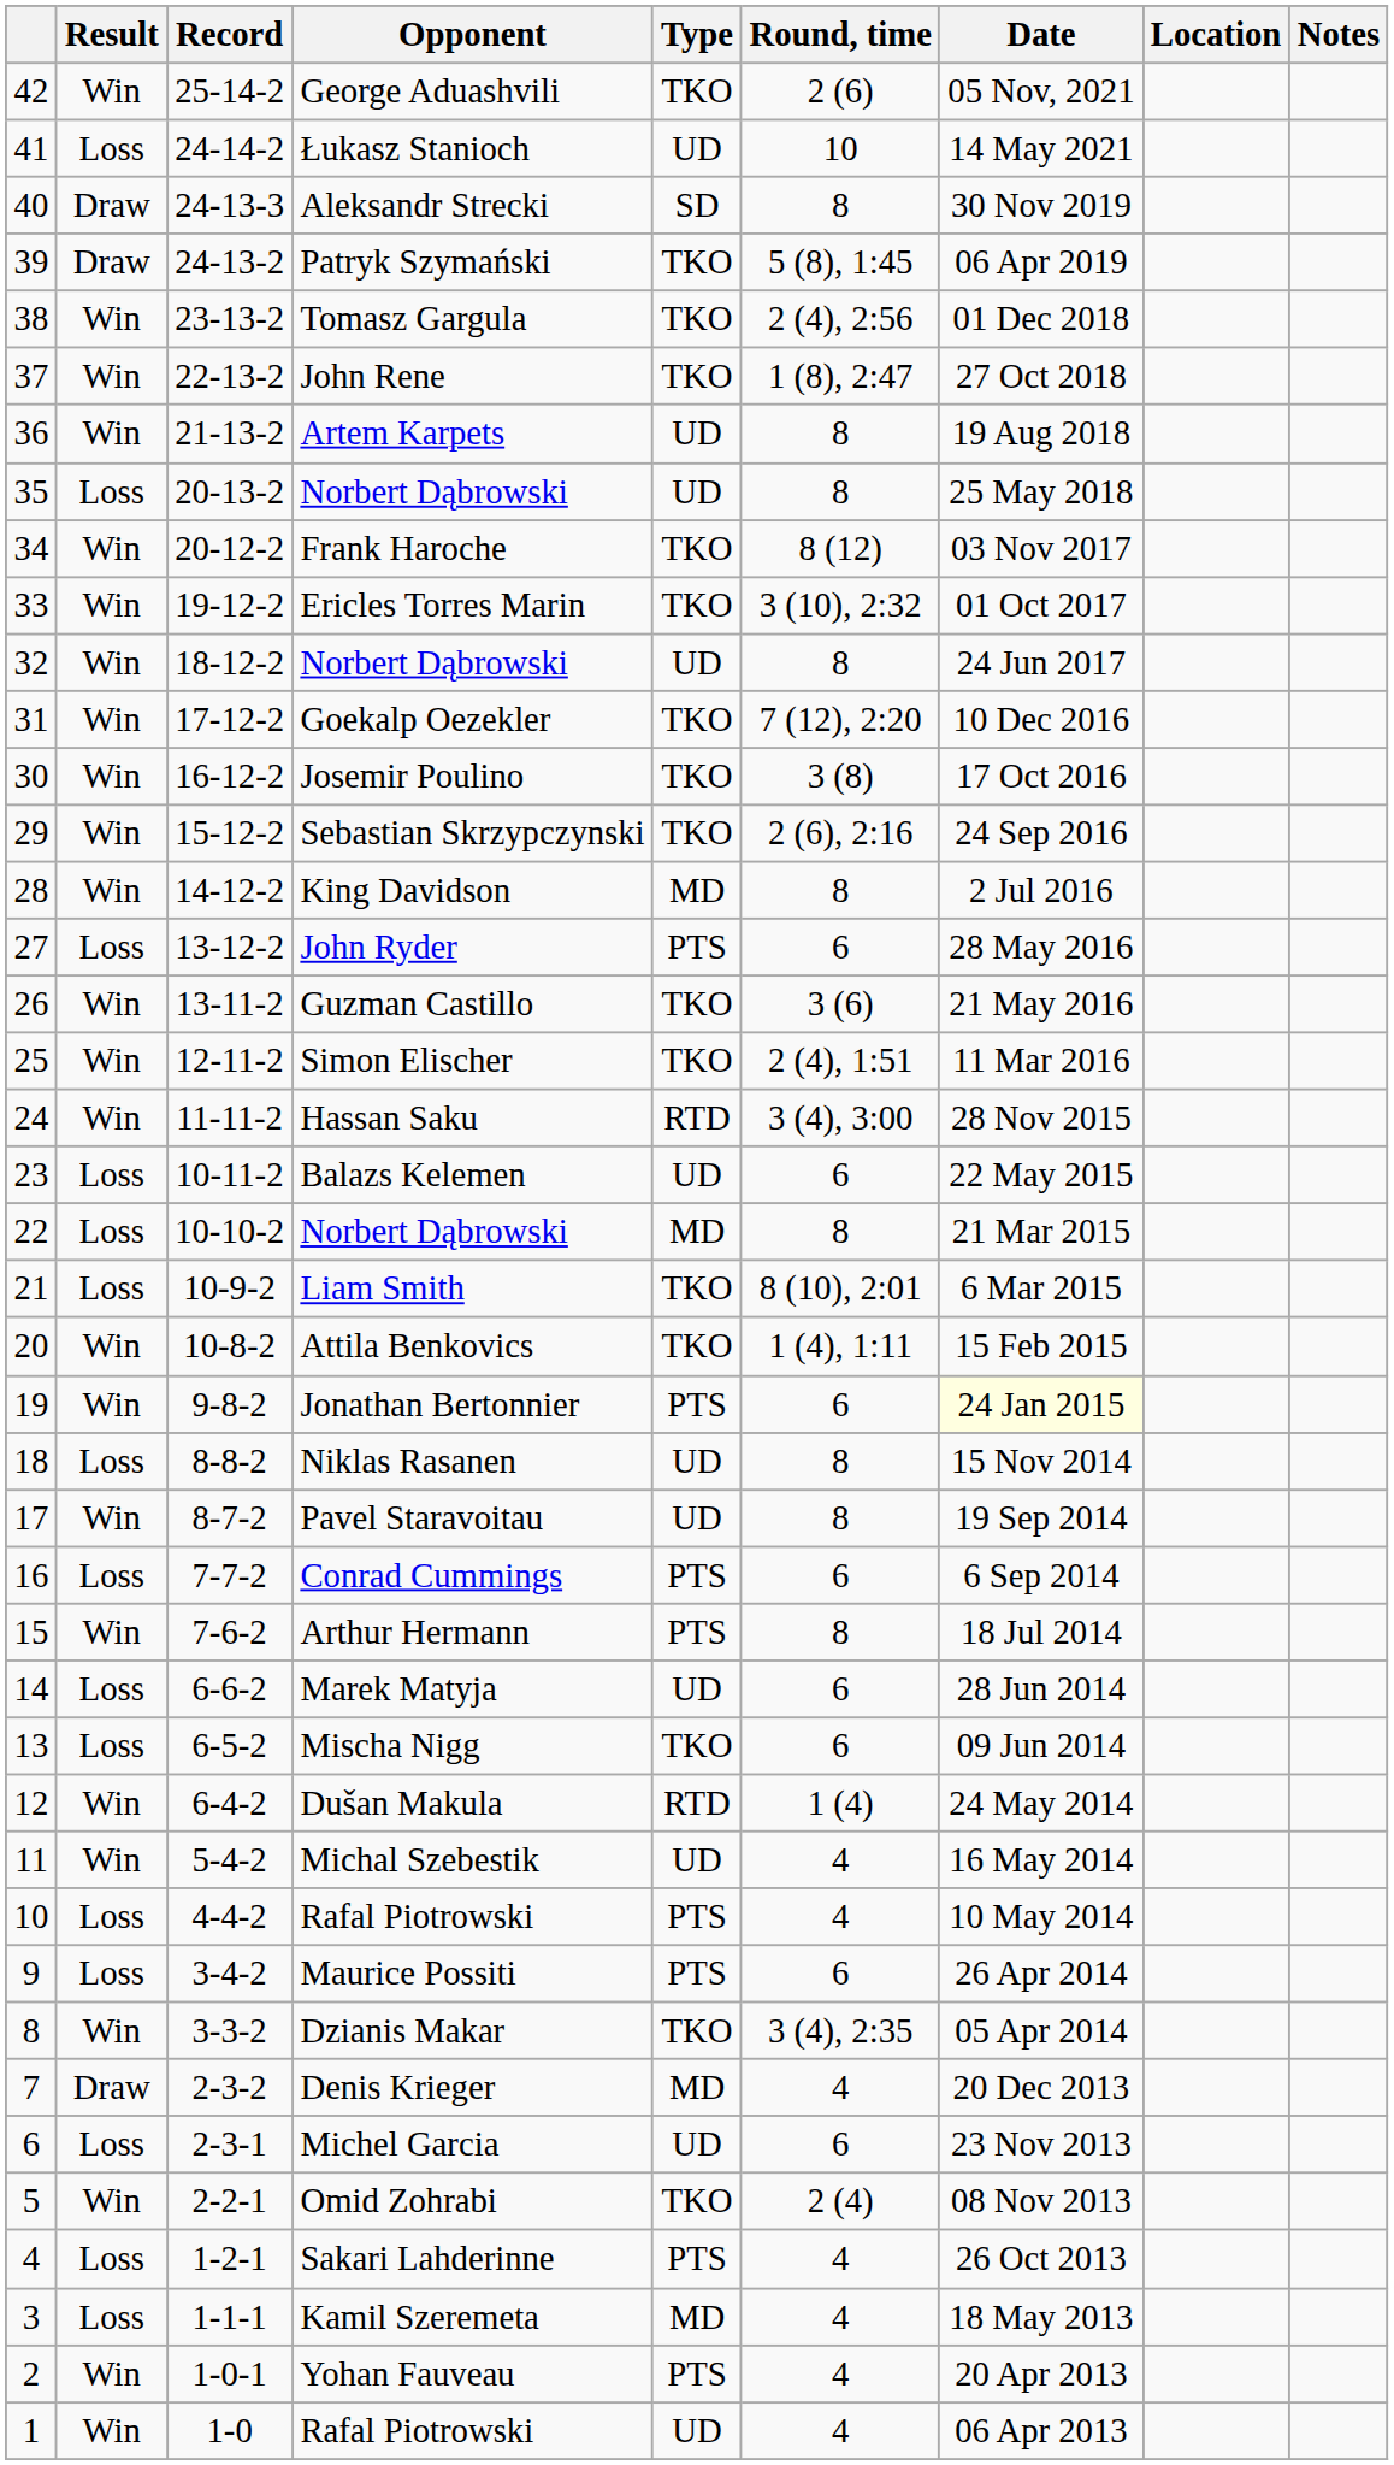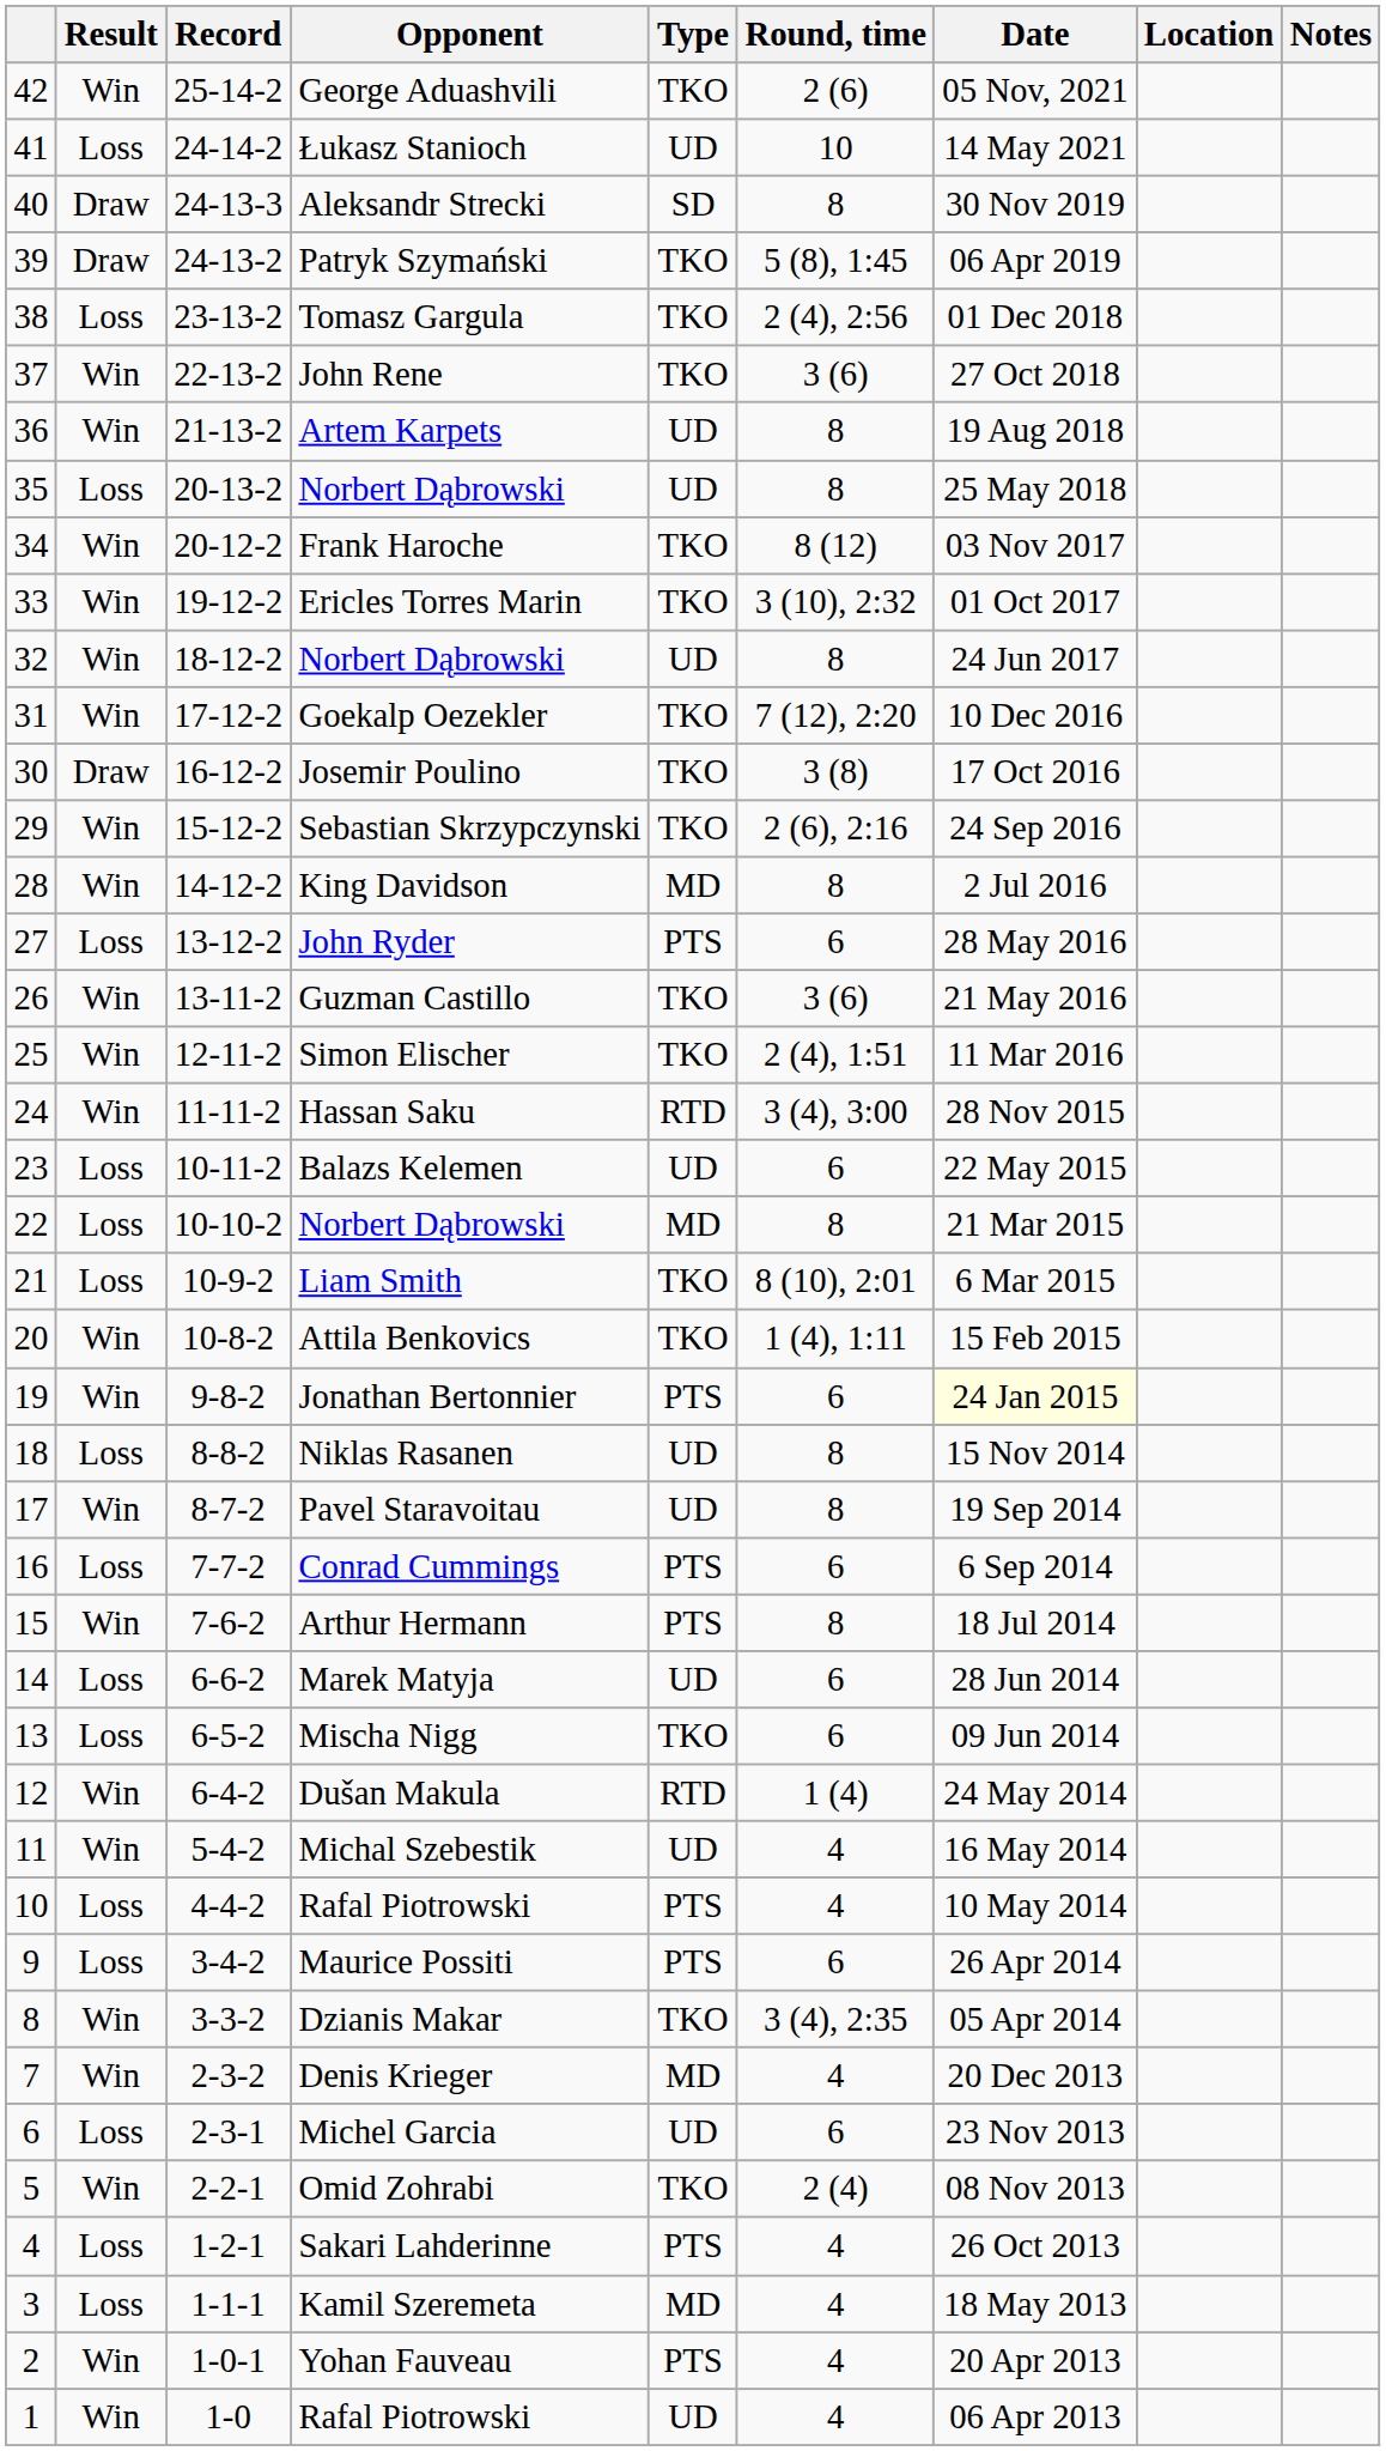Tomasz Gargula | Result: Win -> Loss
John Rene | Round, time: 1 (8), 2:47 -> 3 (6)
Josemir Poulino | Result: Win -> Draw
Denis Krieger | Result: Draw -> Win
